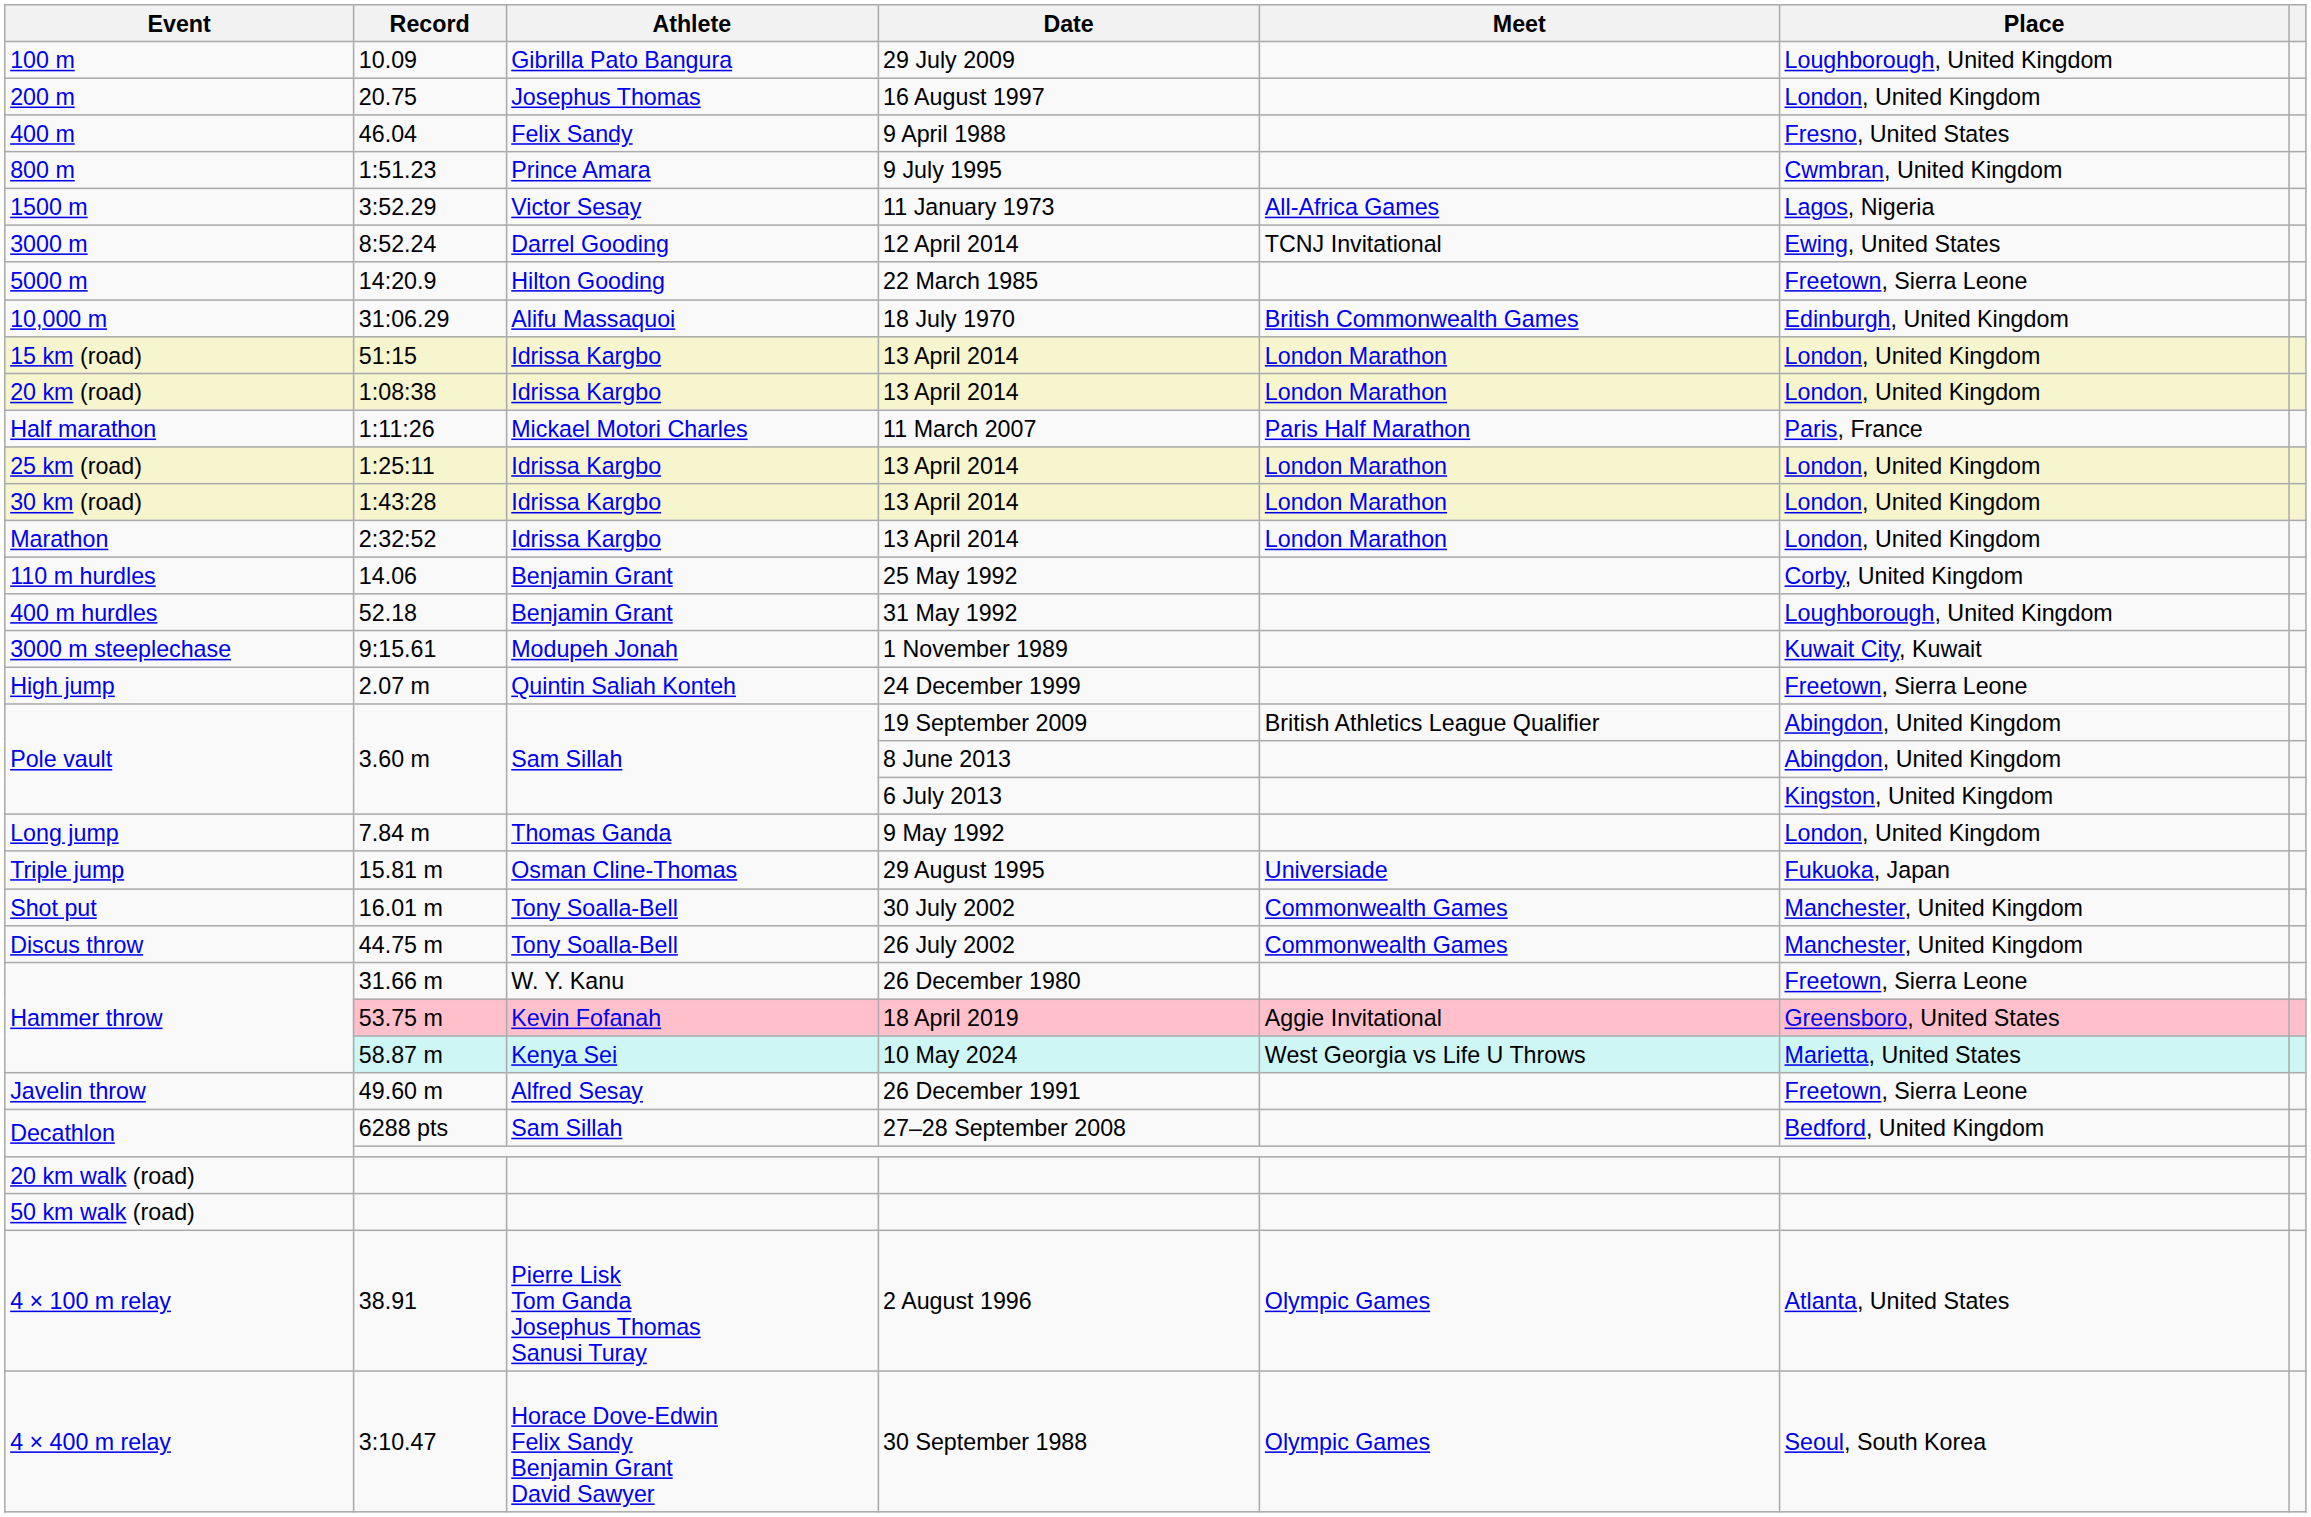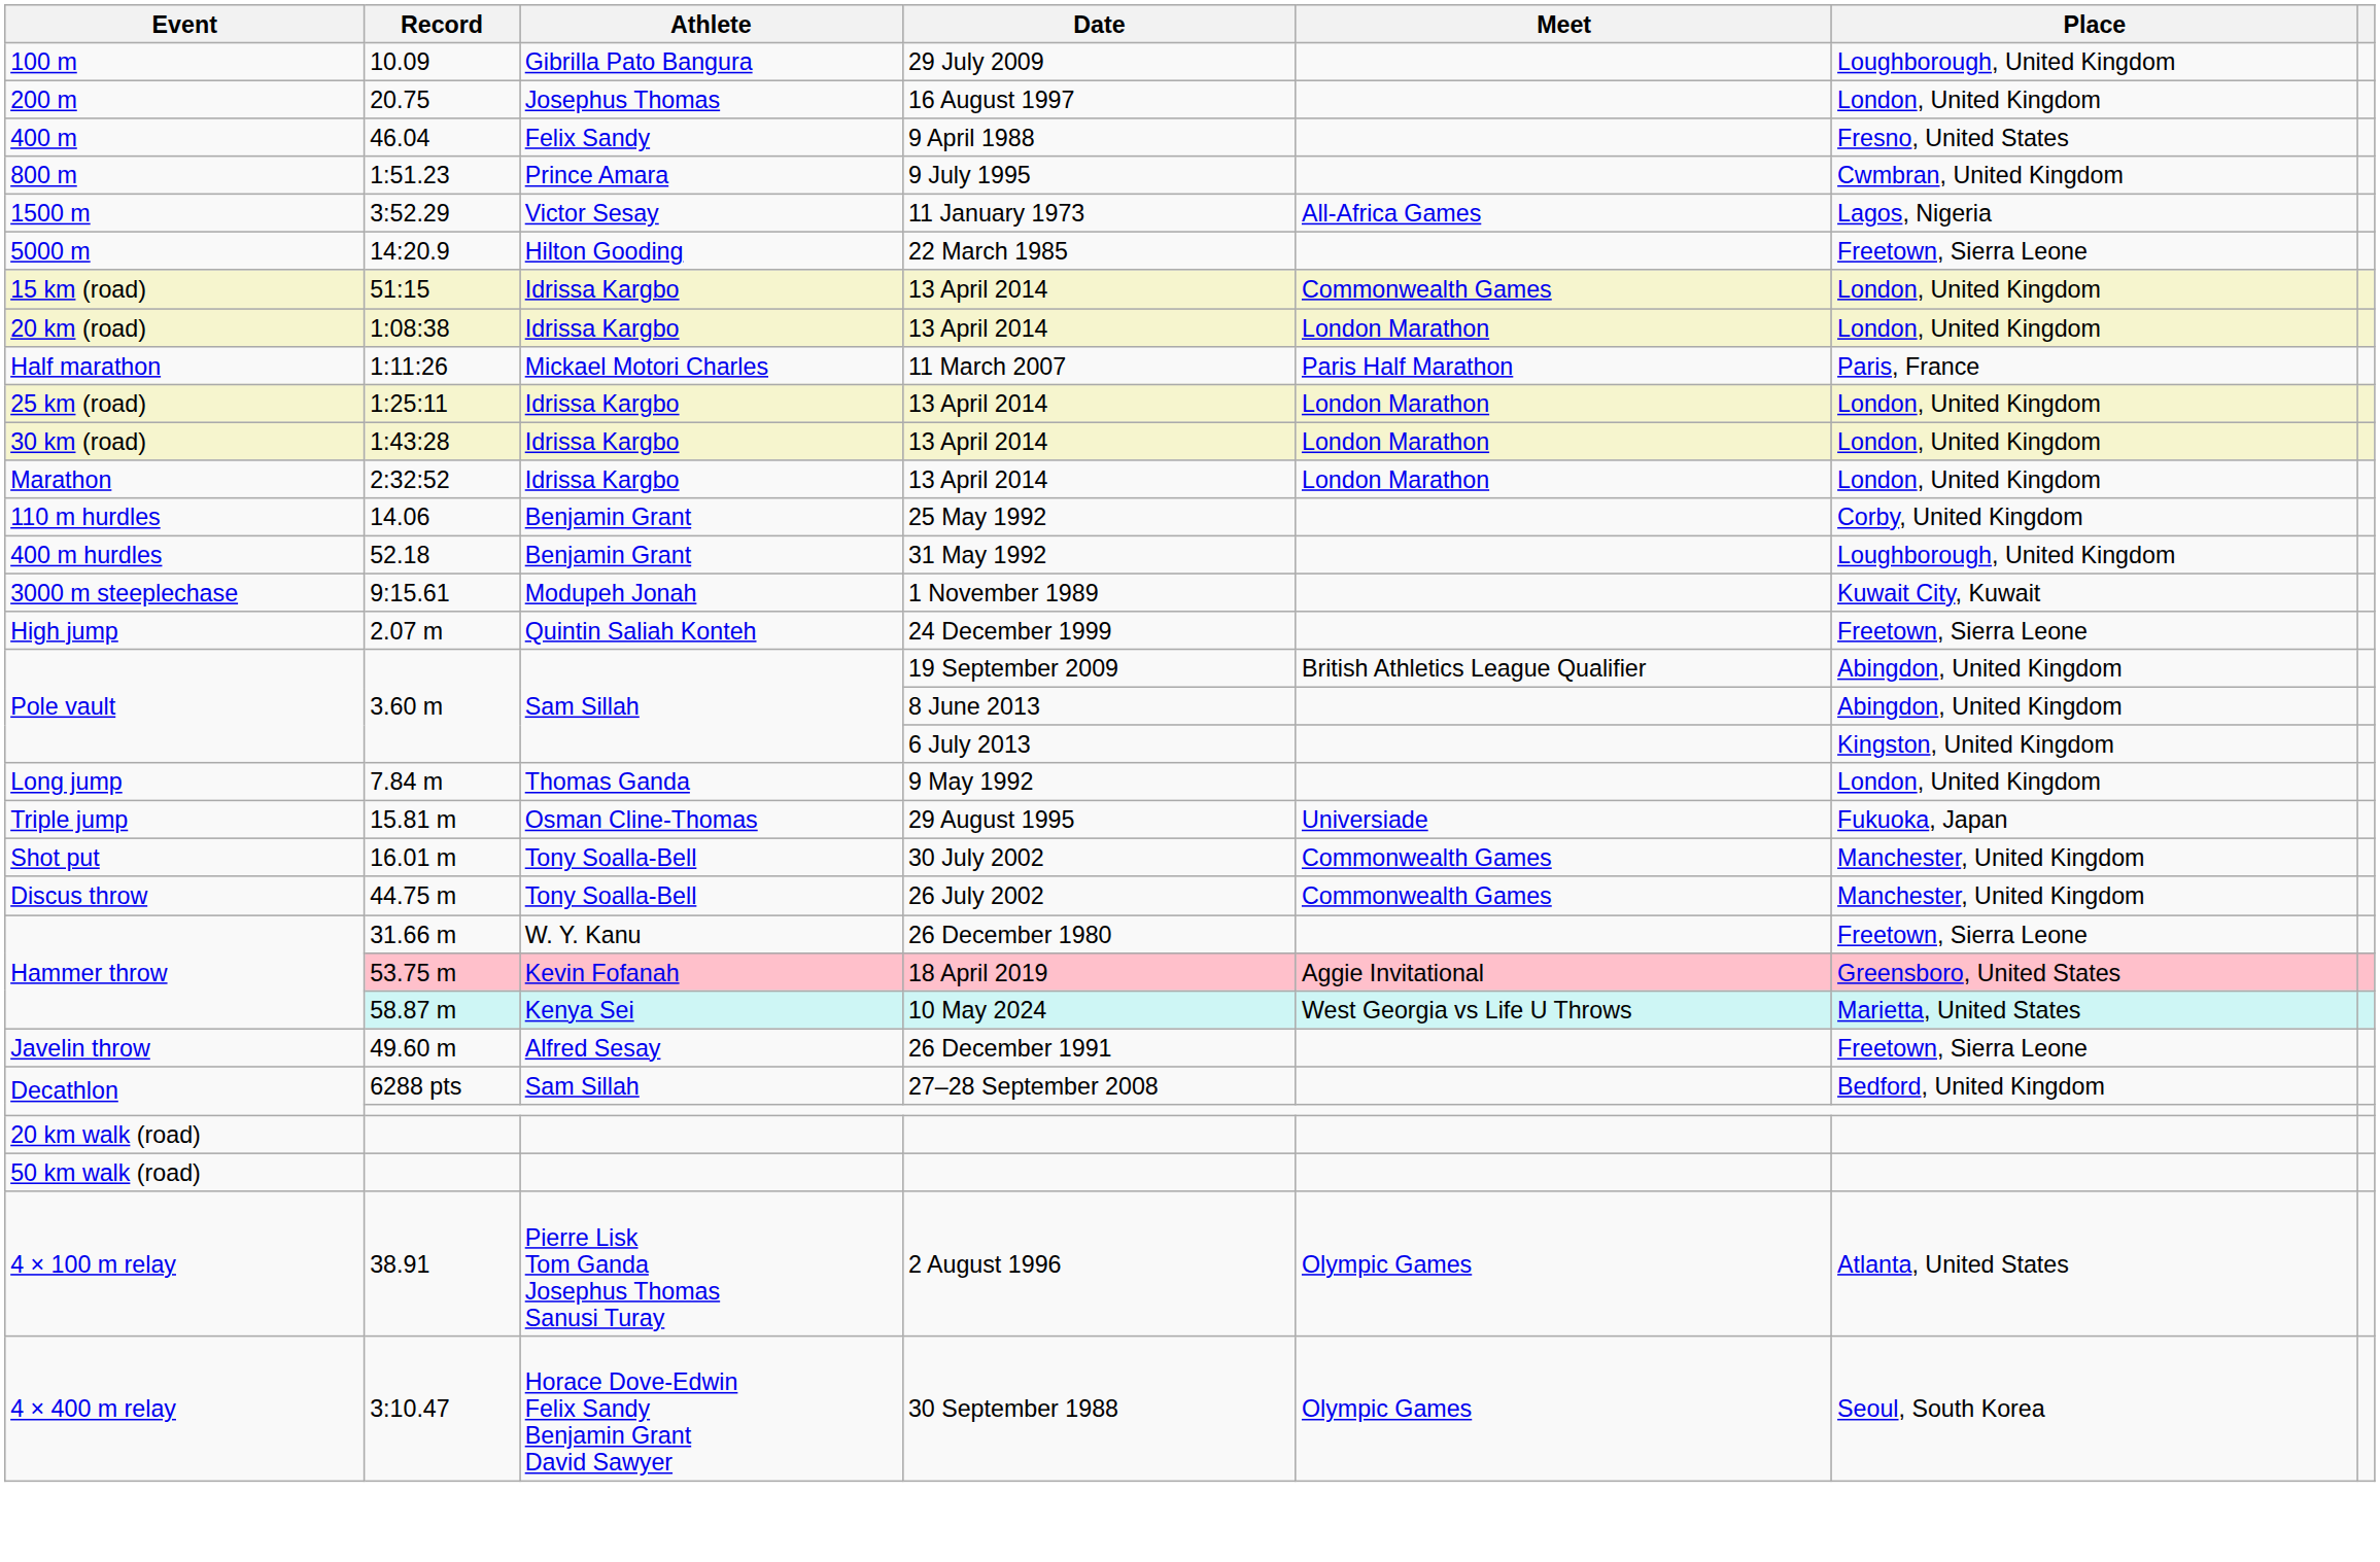- row: 3000 m | 8:52.24 | Darrel Gooding | 12 April 2014 | TCNJ Invitational | Ewing, United States
- row: 10,000 m | 31:06.29 | Alifu Massaquoi | 18 July 1970 | British Commonwealth Games | Edinburgh, United Kingdom
51:15 | Meet: London Marathon -> Commonwealth Games
